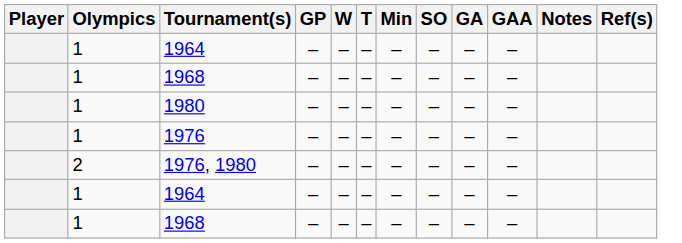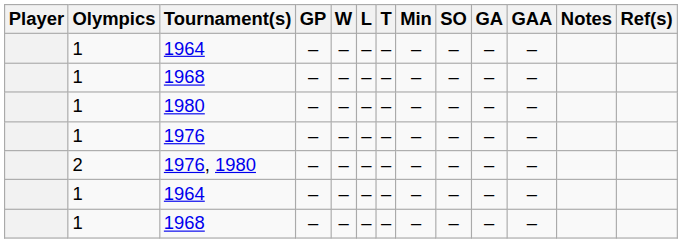+ column: L | – | – | – | – | – | – | –
